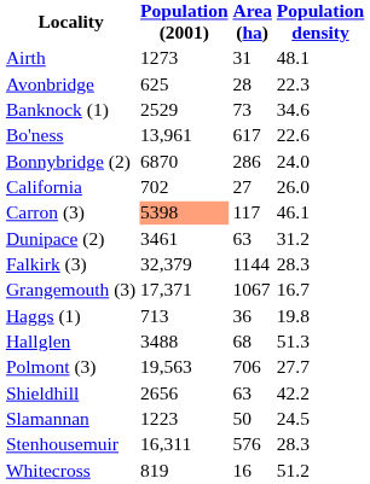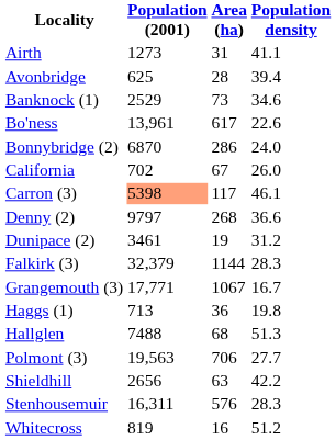Airth | Population density: 48.1 -> 41.1
Avonbridge | Population density: 22.3 -> 39.4
California | Area (ha): 27 -> 67
+ row: Denny (2) | 9797 | 268 | 36.6
Dunipace (2) | Area (ha): 63 -> 19
Grangemouth (3) | Population (2001): 17,371 -> 17,771
Hallglen | Population (2001): 3488 -> 7488
- row: Slamannan | 1223 | 50 | 24.5
